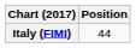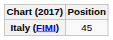Italy (FIMI) | Position: 44 -> 45
